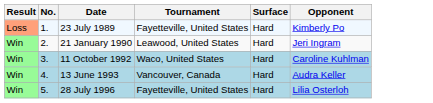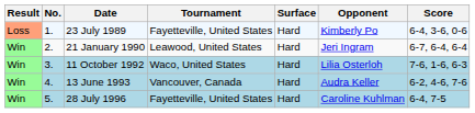+ column: Score | 6-4, 3-6, 0-6 | 6-7, 6-4, 6-4 | 7-6, 1-6, 6-3 | 6-2, 4-6, 7-6 | 6-4, 7-5
11 October 1992 | Opponent: Caroline Kuhlman -> Lilia Osterloh
28 July 1996 | Opponent: Lilia Osterloh -> Caroline Kuhlman
